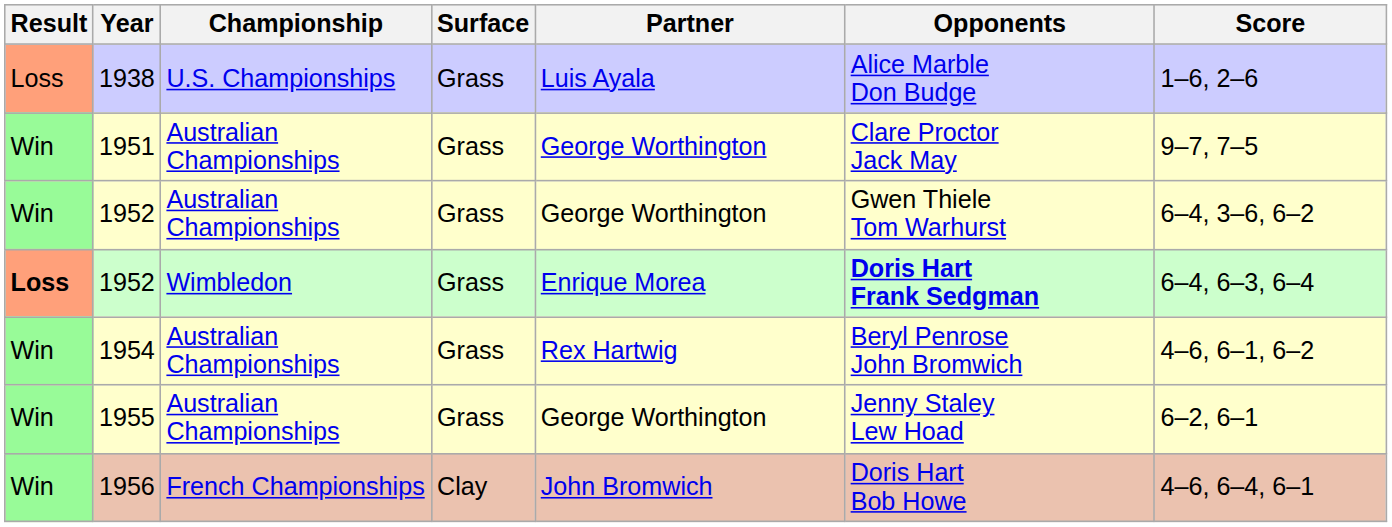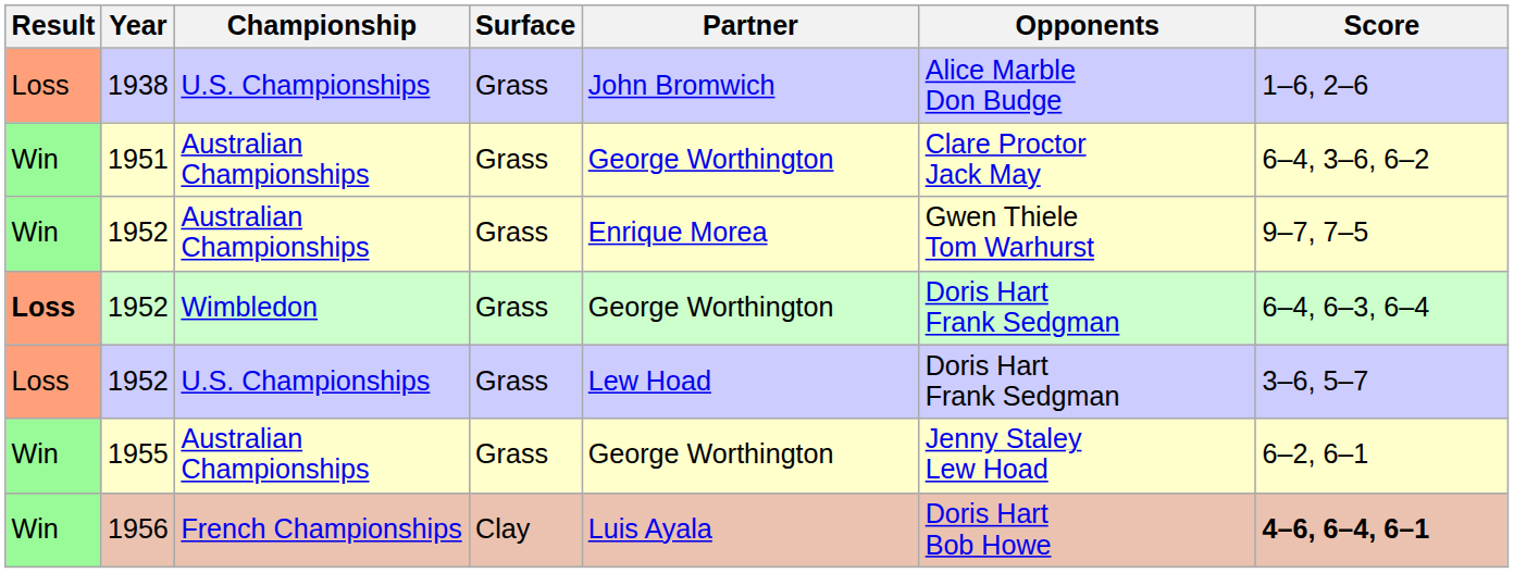1938 | Partner: Luis Ayala -> John Bromwich
1951 | Score: 9–7, 7–5 -> 6–4, 3–6, 6–2
1952 / Australian Championships | Partner: George Worthington -> Enrique Morea
1952 / Australian Championships | Score: 6–4, 3–6, 6–2 -> 9–7, 7–5
1952 / Wimbledon | Partner: Enrique Morea -> George Worthington
1952 / Wimbledon | Opponents: bold -> normal
+ row: Loss | 1952 | U.S. Championships | Grass | Lew Hoad | Doris Hart Frank Sedgman | 3–6, 5–7
- row: Win | 1954 | Australian Championships | Grass | Rex Hartwig | Beryl Penrose John Bromwich | 4–6, 6–1, 6–2
1956 | Partner: John Bromwich -> Luis Ayala
1956 | Score: normal -> bold
